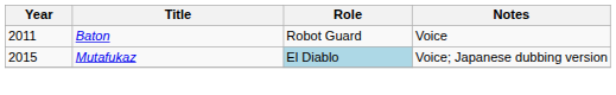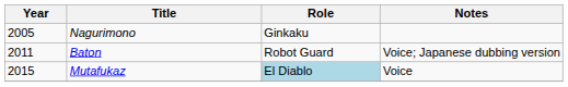+ row: 2005 | Nagurimono | Ginkaku
Baton | Notes: Voice -> Voice; Japanese dubbing version
Mutafukaz | Notes: Voice; Japanese dubbing version -> Voice
